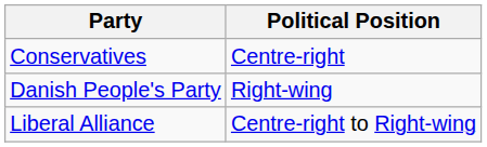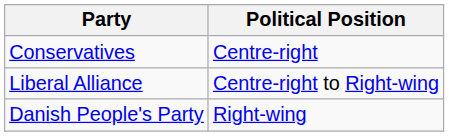rows swapped: Liberal Alliance <-> Danish People's Party
